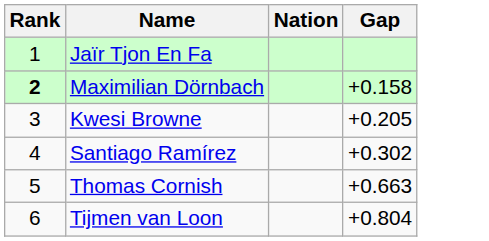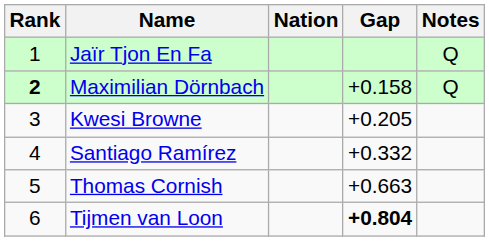+ column: Notes | Q | Q
Santiago Ramírez | Gap: +0.302 -> +0.332
Tijmen van Loon | Gap: normal -> bold
